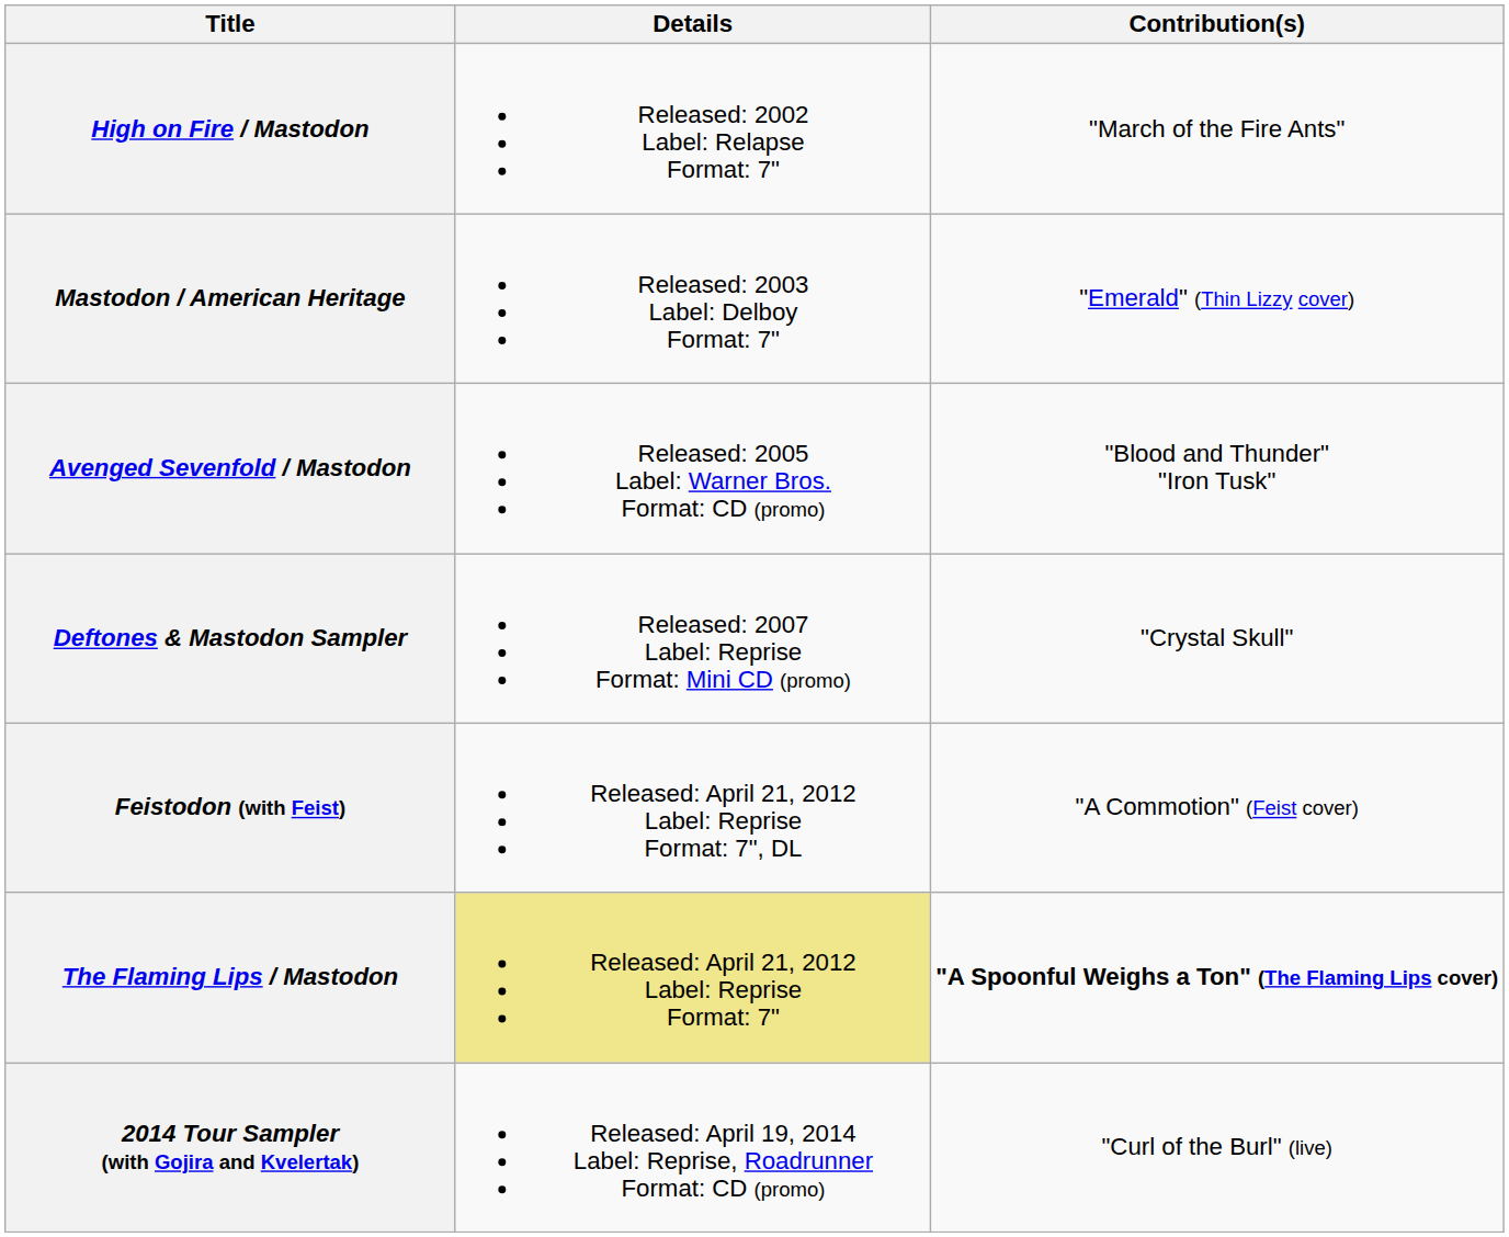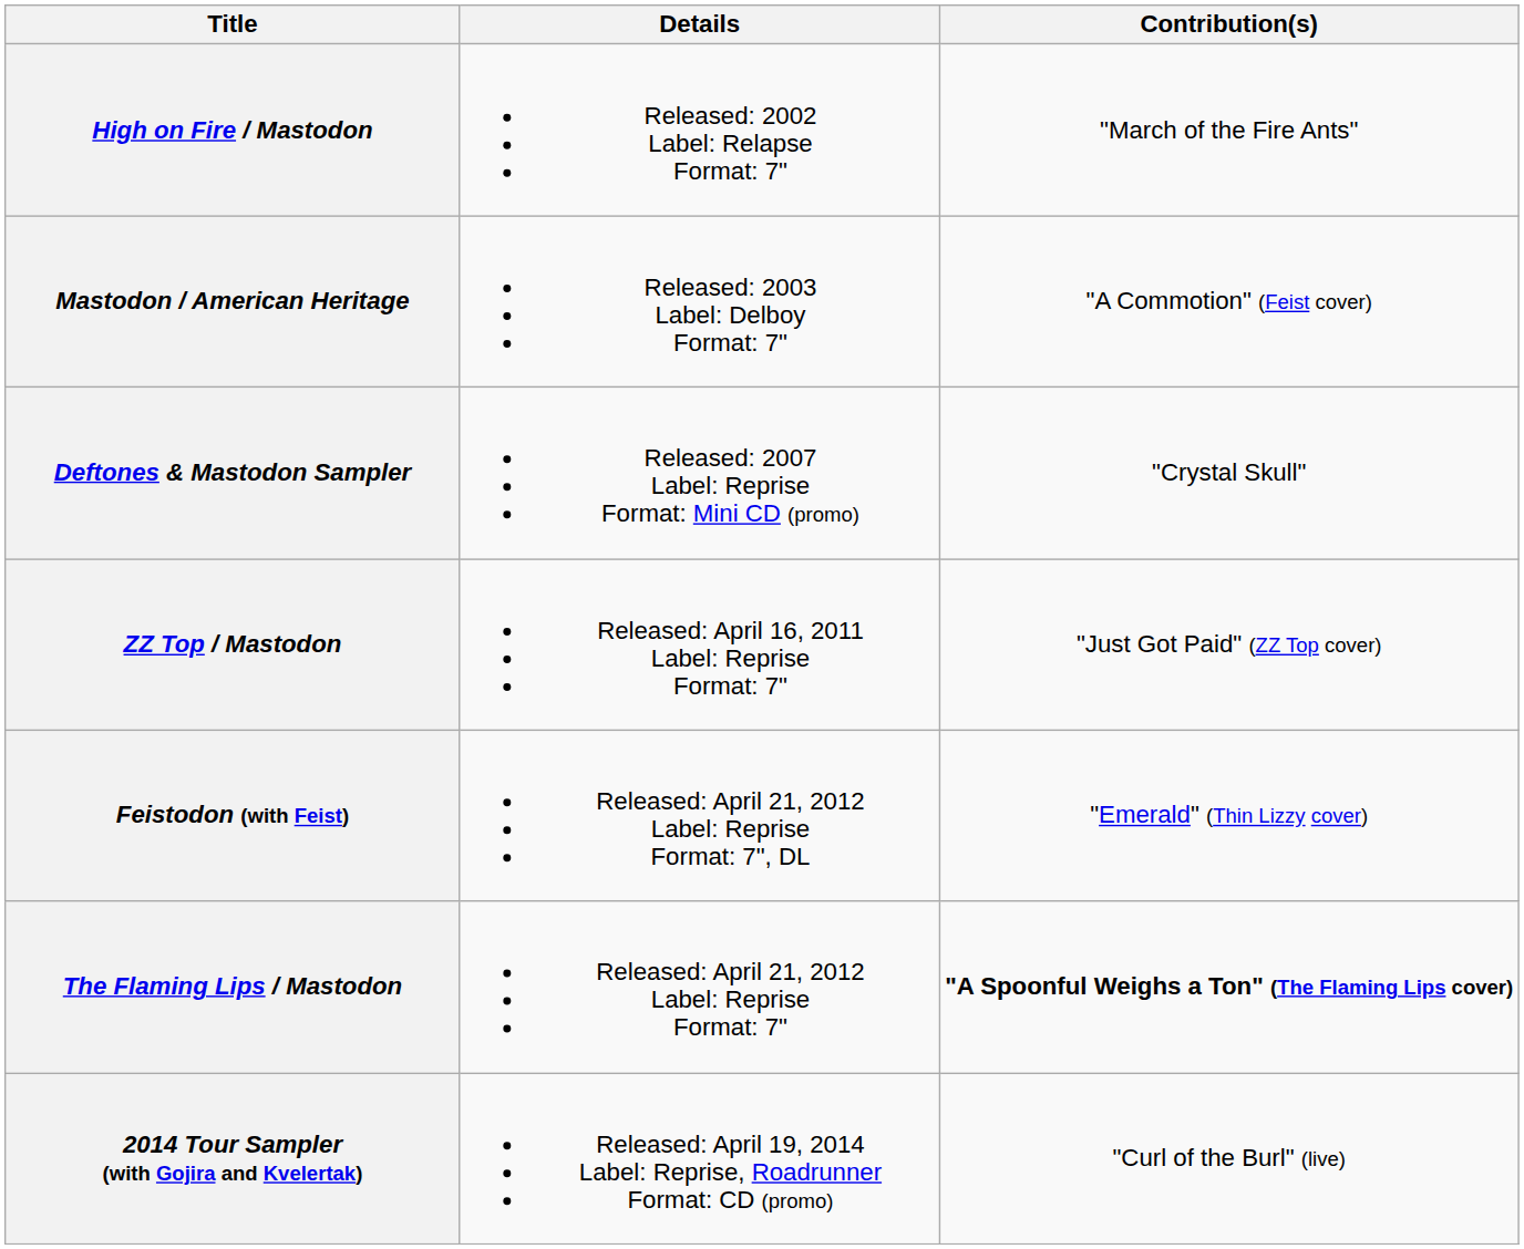Mastodon / American Heritage | Contribution(s): "Emerald" (Thin Lizzy cover) -> "A Commotion" (Feist cover)
- row: Avenged Sevenfold / Mastodon | Released: 2005 Label: Warner Bros. Format: CD (promo) | "Blood and Thunder" "Iron Tusk"
+ row: ZZ Top / Mastodon | Released: April 16, 2011 Label: Reprise Format: 7" | "Just Got Paid" (ZZ Top cover)
Feistodon (with Feist) | Contribution(s): "A Commotion" (Feist cover) -> "Emerald" (Thin Lizzy cover)
The Flaming Lips / Mastodon | Details: khaki background -> no background
